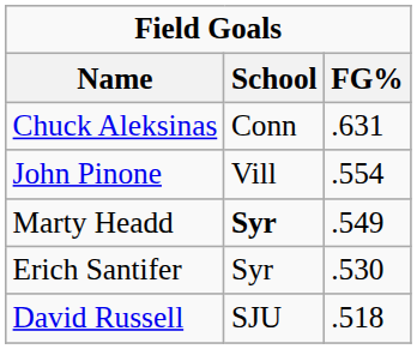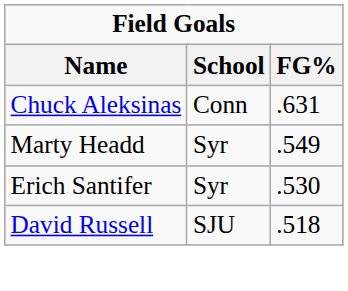- row: John Pinone | Vill | .554
Marty Headd | School: bold -> normal
